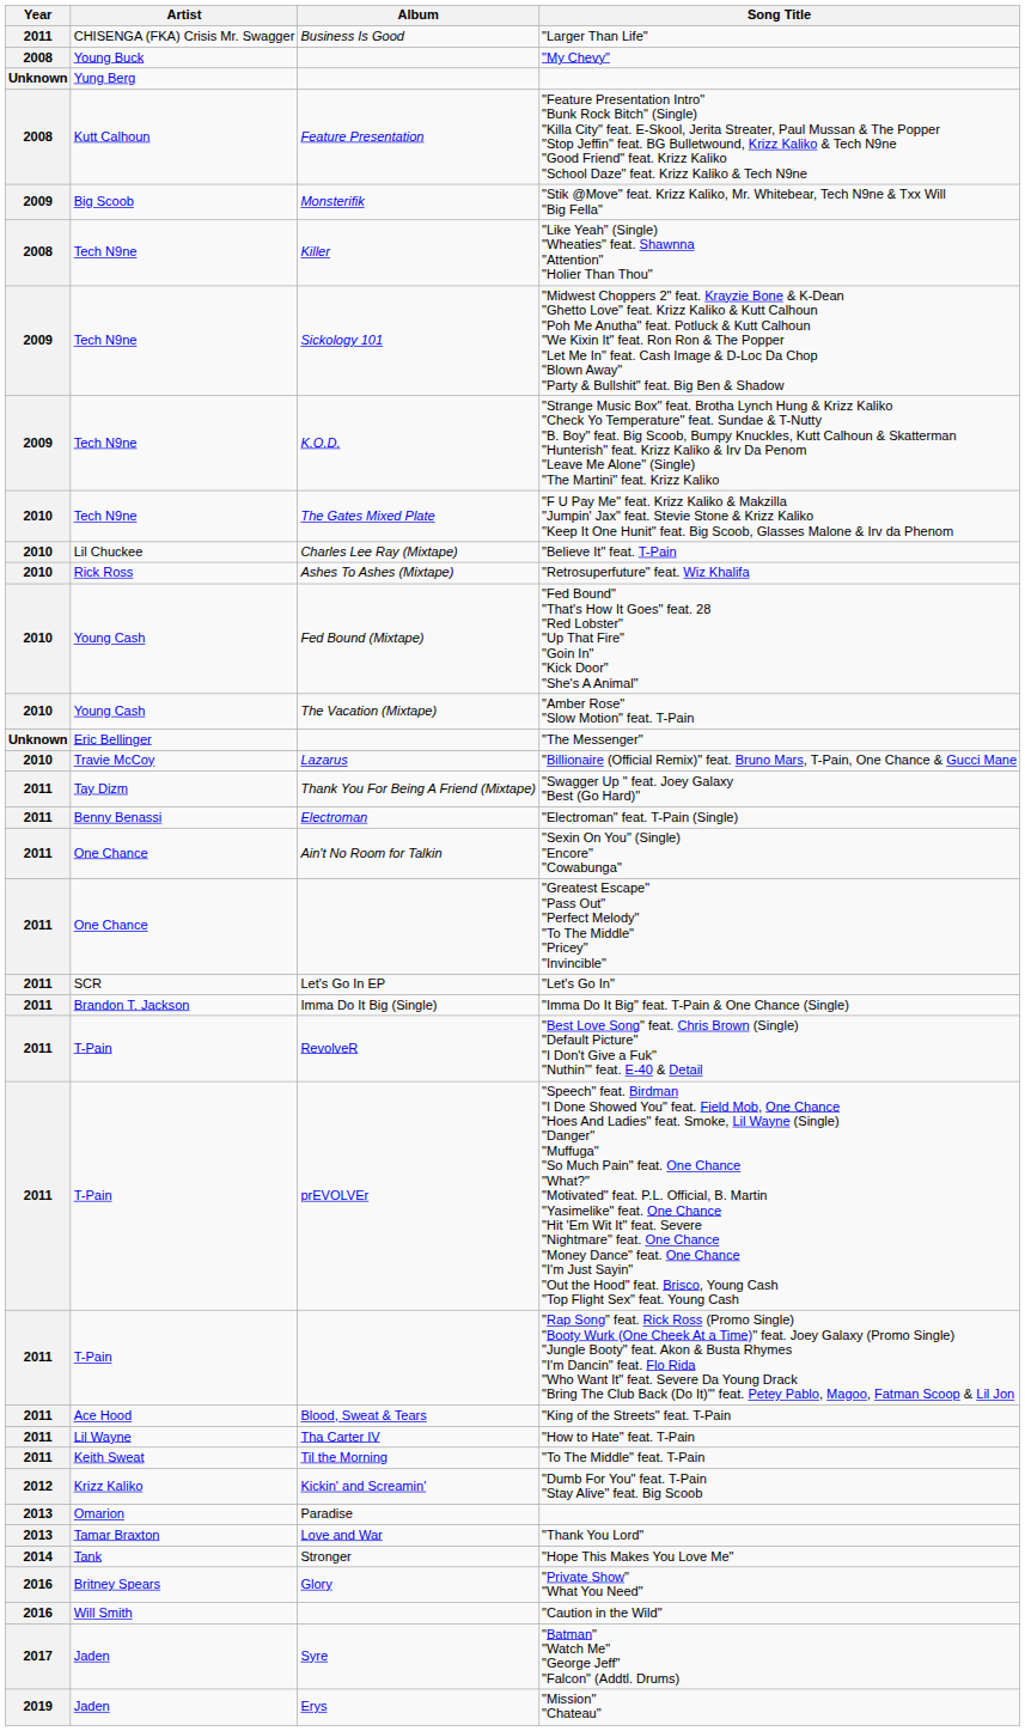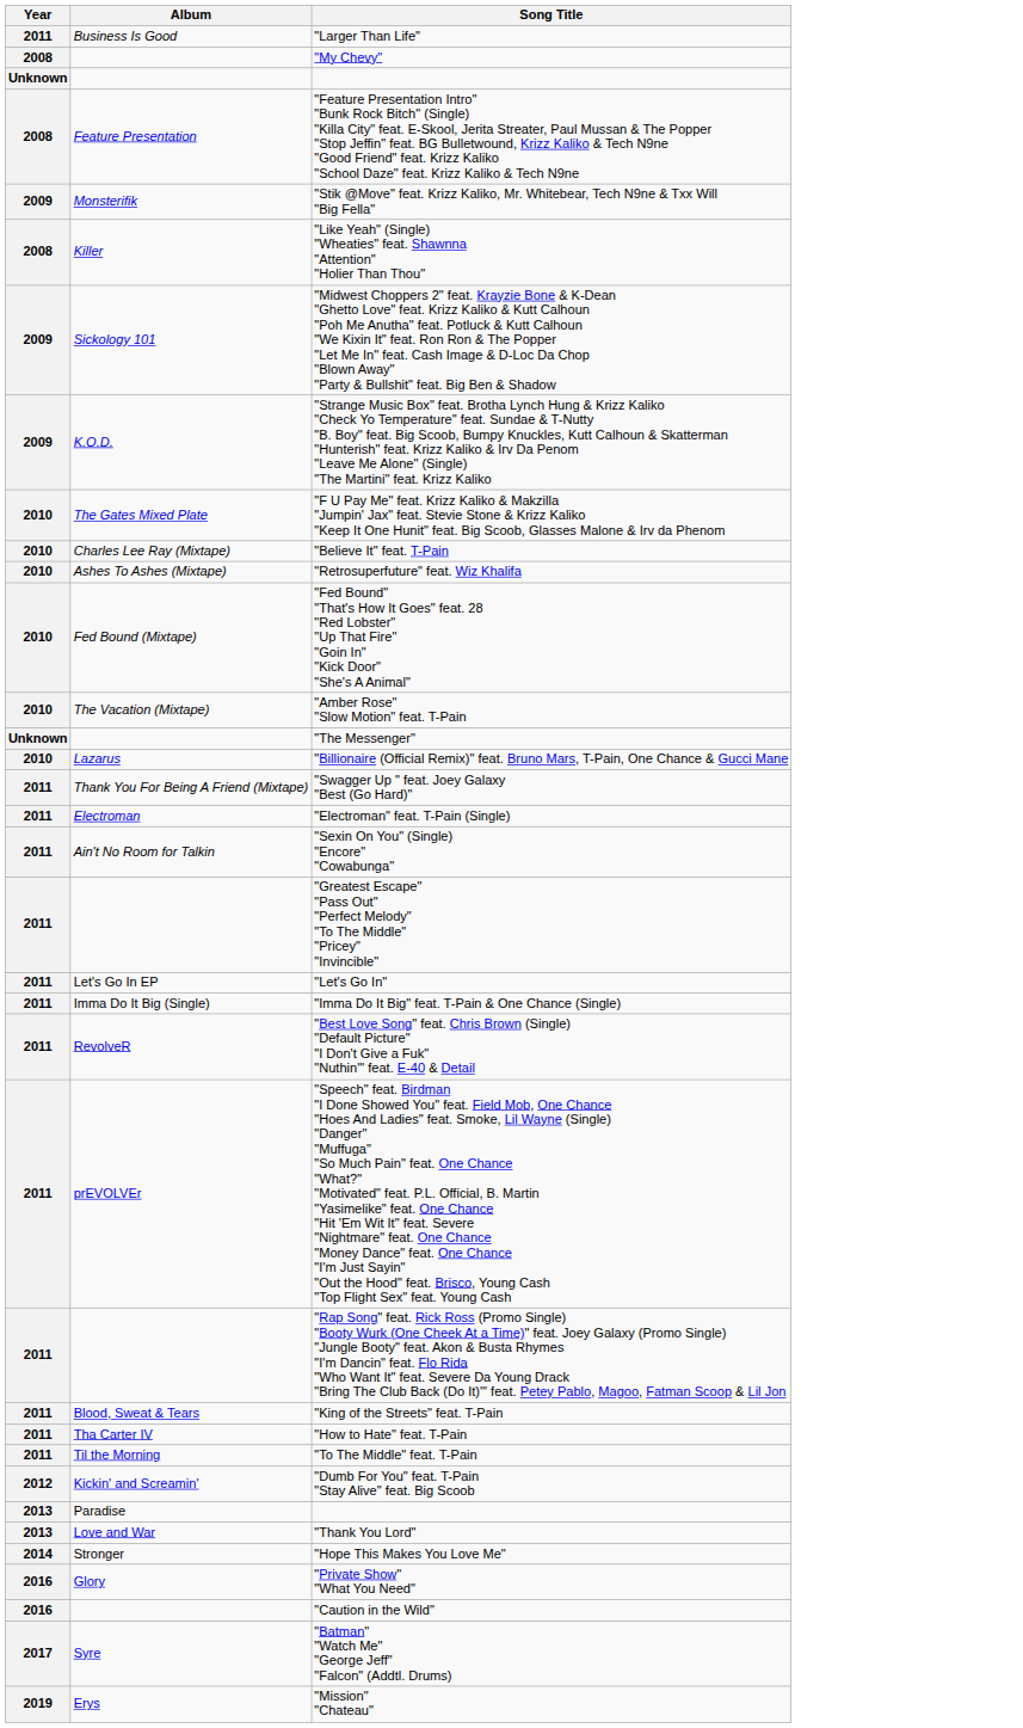- column: Artist | CHISENGA (FKA) Crisis Mr. Swagger | Young Buck | Yung Berg | Kutt Calhoun | Big Scoob | Tech N9ne | Tech N9ne | Tech N9ne | Tech N9ne | Lil Chuckee | Rick Ross | Young Cash | Young Cash | Eric Bellinger | Travie McCoy | Tay Dizm | Benny Benassi | One Chance | One Chance | SCR | Brandon T. Jackson | T-Pain | T-Pain | T-Pain | Ace Hood | Lil Wayne | Keith Sweat | Krizz Kaliko | Omarion | Tamar Braxton | Tank | Britney Spears | Will Smith | Jaden | Jaden
